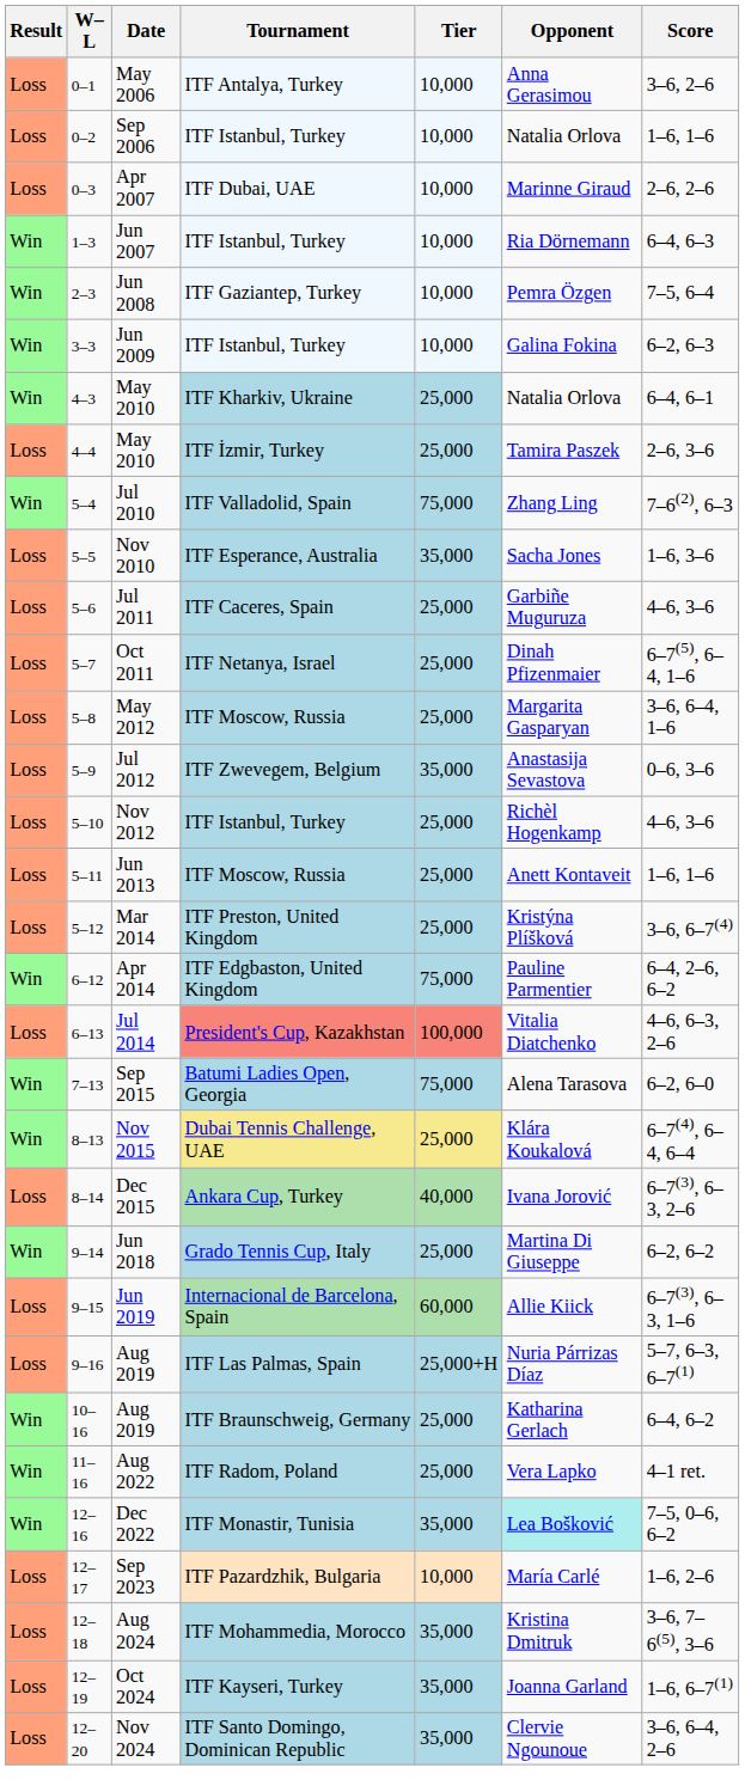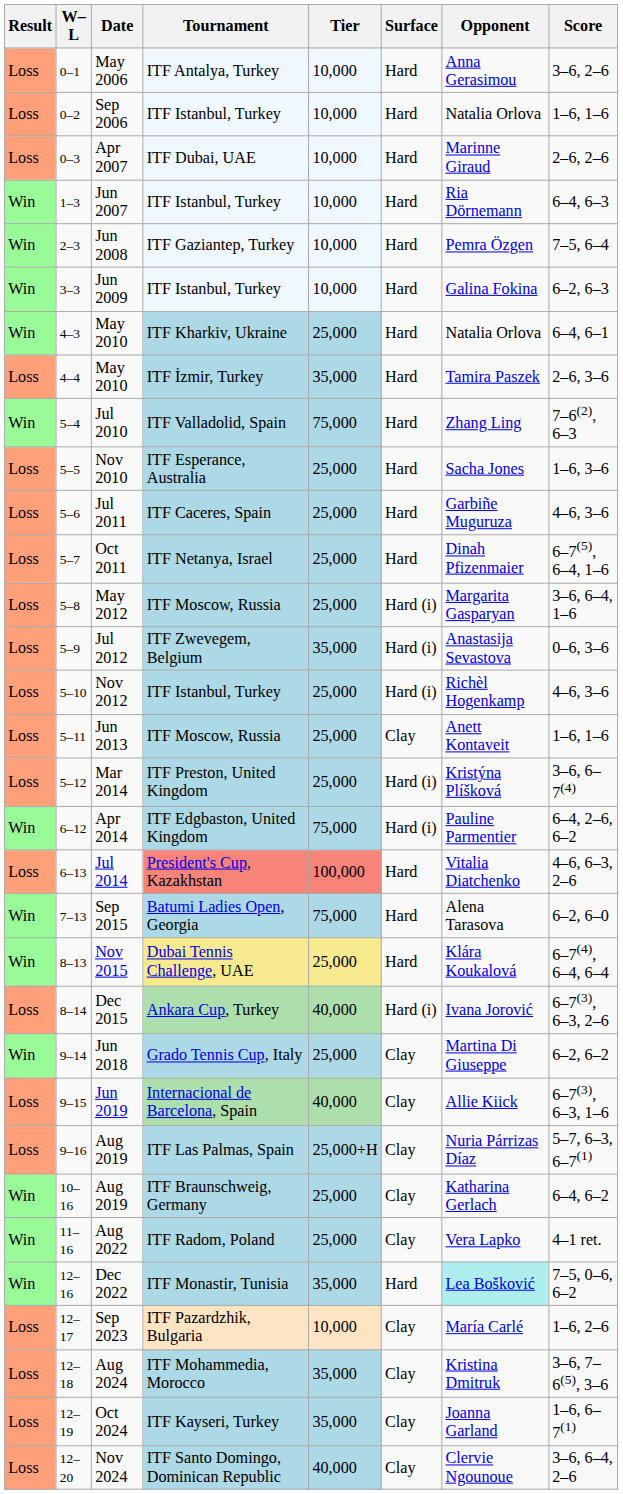+ column: Surface | Hard | Hard | Hard | Hard | Hard | Hard | Hard | Hard | Hard | Hard | Hard | Hard | Hard (i) | Hard (i) | Hard (i) | Clay | Hard (i) | Hard (i) | Hard | Hard | Hard | Hard (i) | Clay | Clay | Clay | Clay | Clay | Hard | Clay | Clay | Clay | Clay
4–4 / May 2010 | Tier: 25,000 -> 35,000
Nov 2010 | Tier: 35,000 -> 25,000
Jun 2019 | Tier: 60,000 -> 40,000
Nov 2024 | Tier: 35,000 -> 40,000
